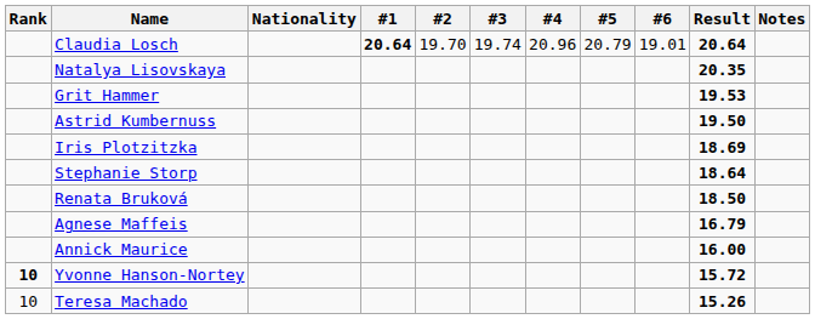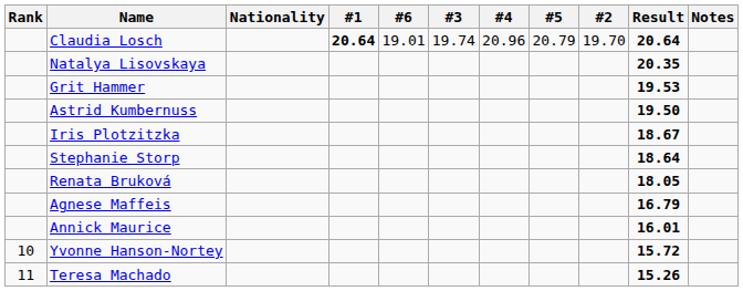columns swapped: #2 <-> #6
Iris Plotzitzka | Result: 18.69 -> 18.67
Renata Bruková | Result: 18.50 -> 18.05
Annick Maurice | Result: 16.00 -> 16.01
Yvonne Hanson-Nortey | Rank: bold -> normal
Teresa Machado | Rank: 10 -> 11
